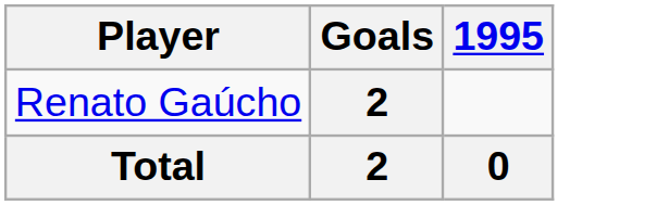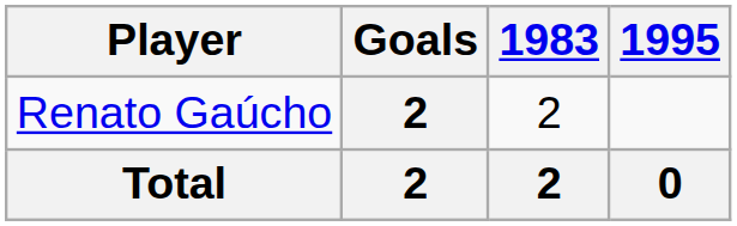+ column: 1983 | 2 | 2
